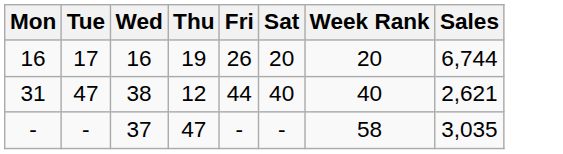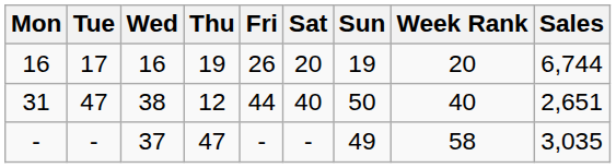+ column: Sun | 19 | 50 | 49
31 | Sales: 2,621 -> 2,651
